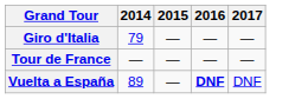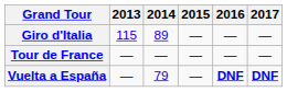+ column: 2013 | 115 | — | —
Giro d'Italia | 2014: 79 -> 89
Vuelta a España | 2014: 89 -> 79
Vuelta a España | 2017: normal -> bold
